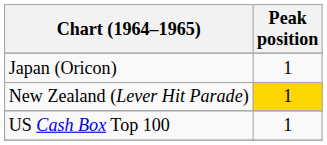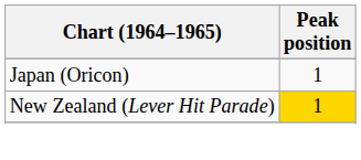- row: US Cash Box Top 100 | 1
